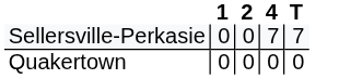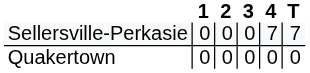+ column: 3 | 0 | 0
